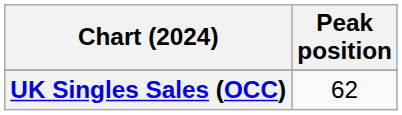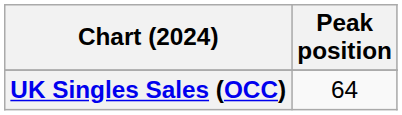UK Singles Sales (OCC) | Peak position: 62 -> 64
